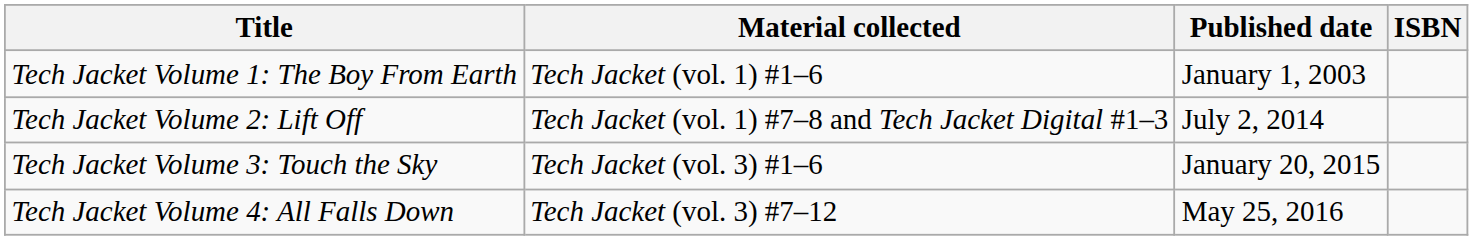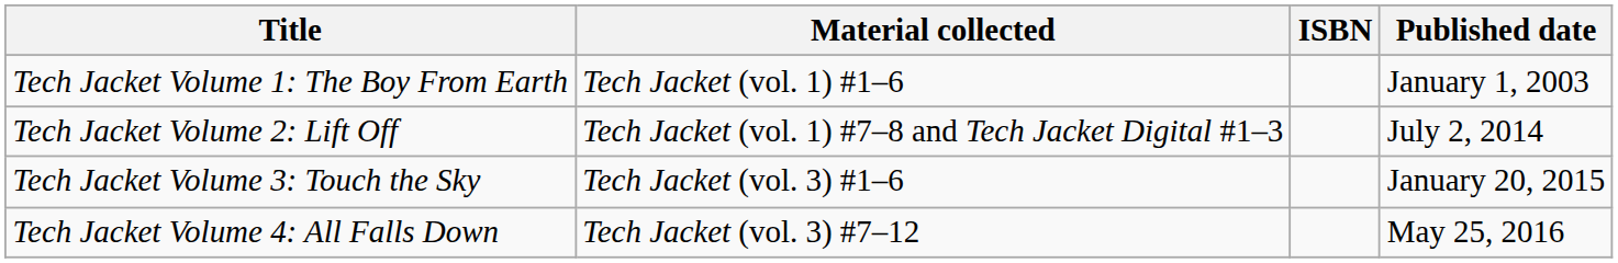columns swapped: Published date <-> ISBN
